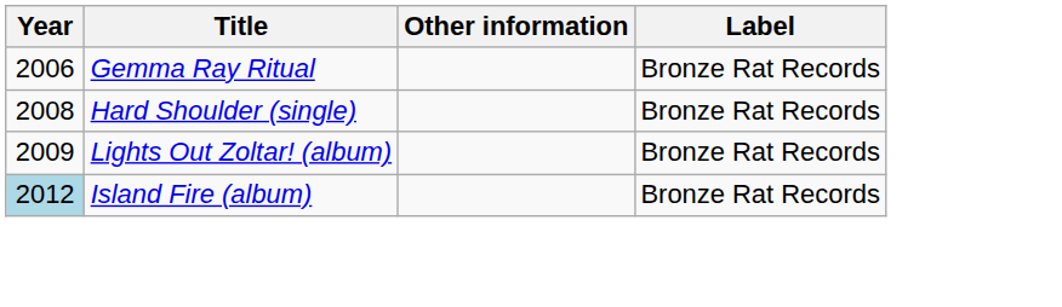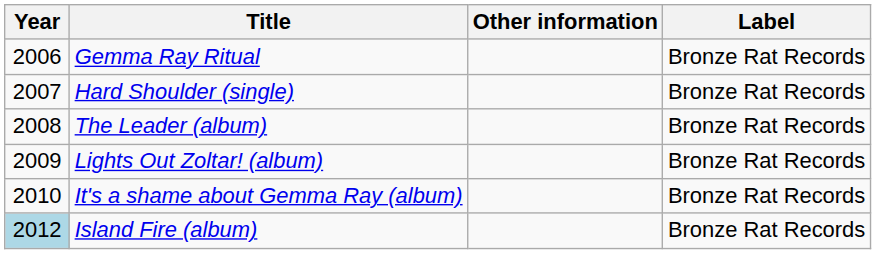Hard Shoulder (single) | Year: 2008 -> 2007
+ row: 2008 | The Leader (album) | Bronze Rat Records
+ row: 2010 | It's a shame about Gemma Ray (album) | Bronze Rat Records
